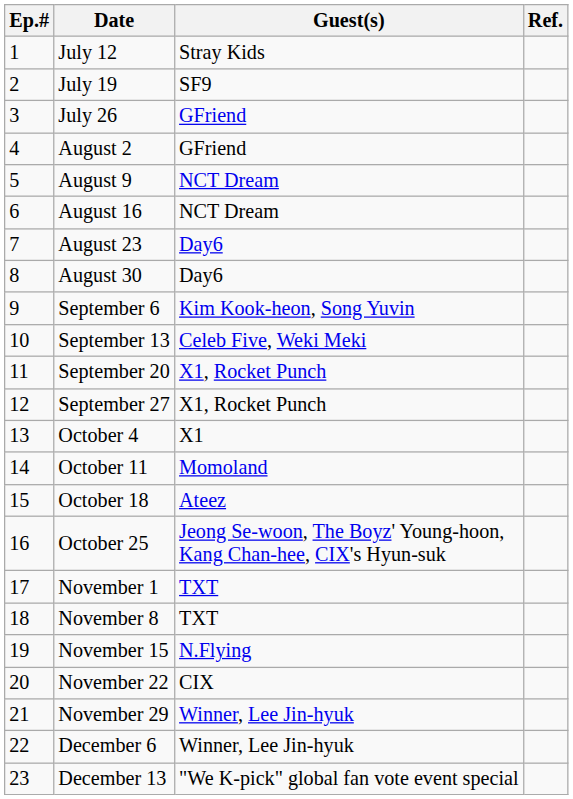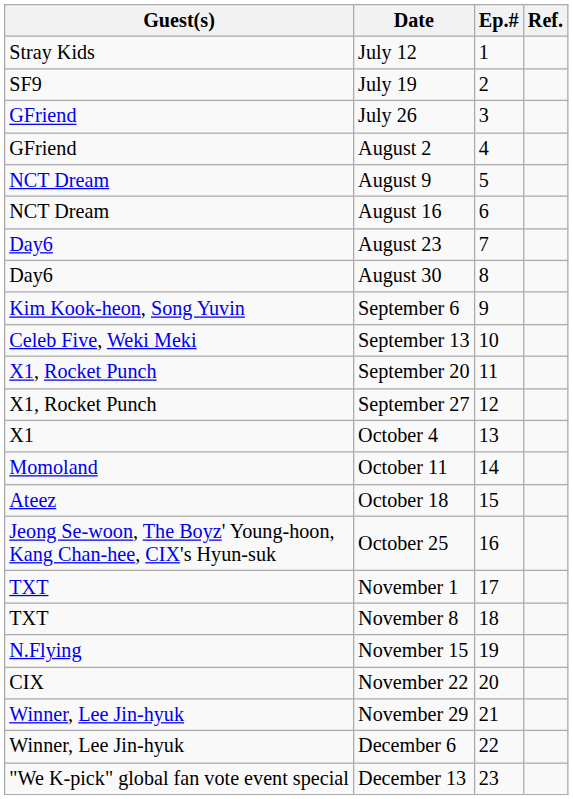columns swapped: Ep.# <-> Guest(s)
